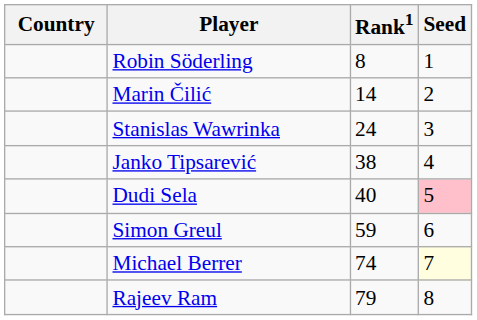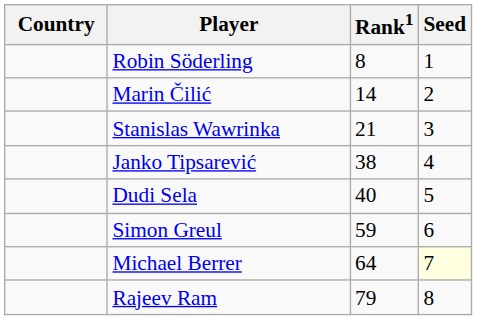Stanislas Wawrinka | Rank1: 24 -> 21
Dudi Sela | Seed: pink background -> no background
Michael Berrer | Rank1: 74 -> 64
